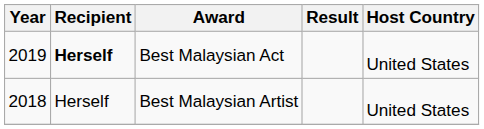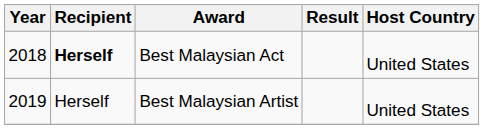Best Malaysian Act | Year: 2019 -> 2018
Best Malaysian Artist | Year: 2018 -> 2019
